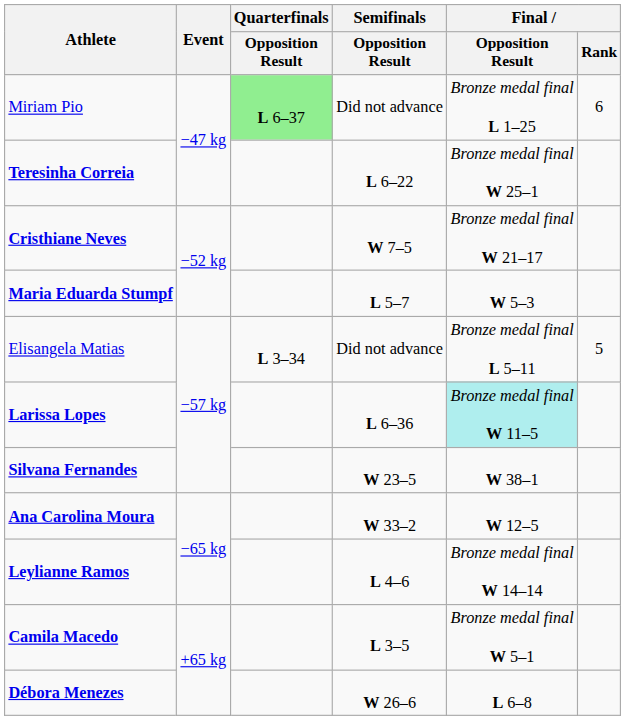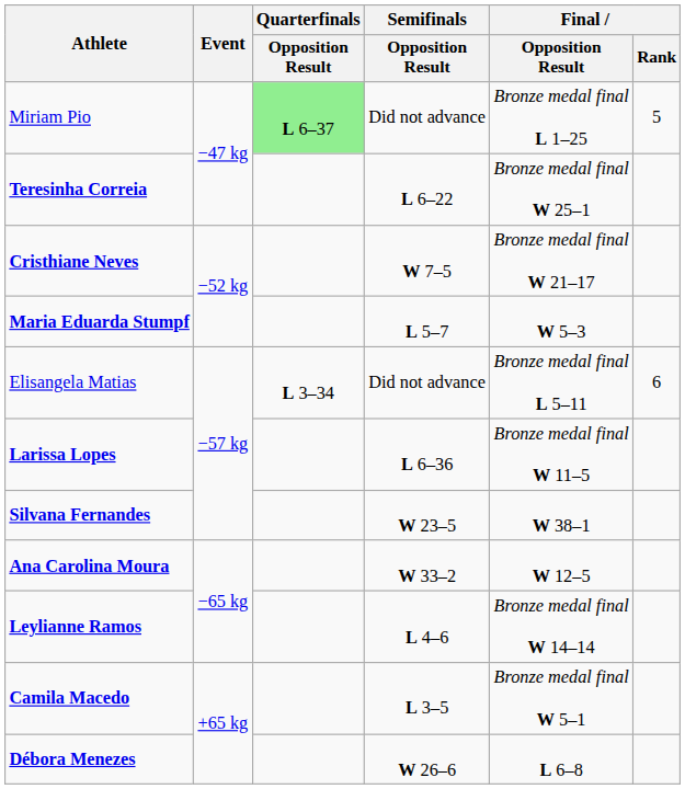Miriam Pio | Final / Rank: 6 -> 5
Elisangela Matias | Final / Rank: 5 -> 6
Larissa Lopes | Final / Opposition Result: paleturquoise background -> no background
